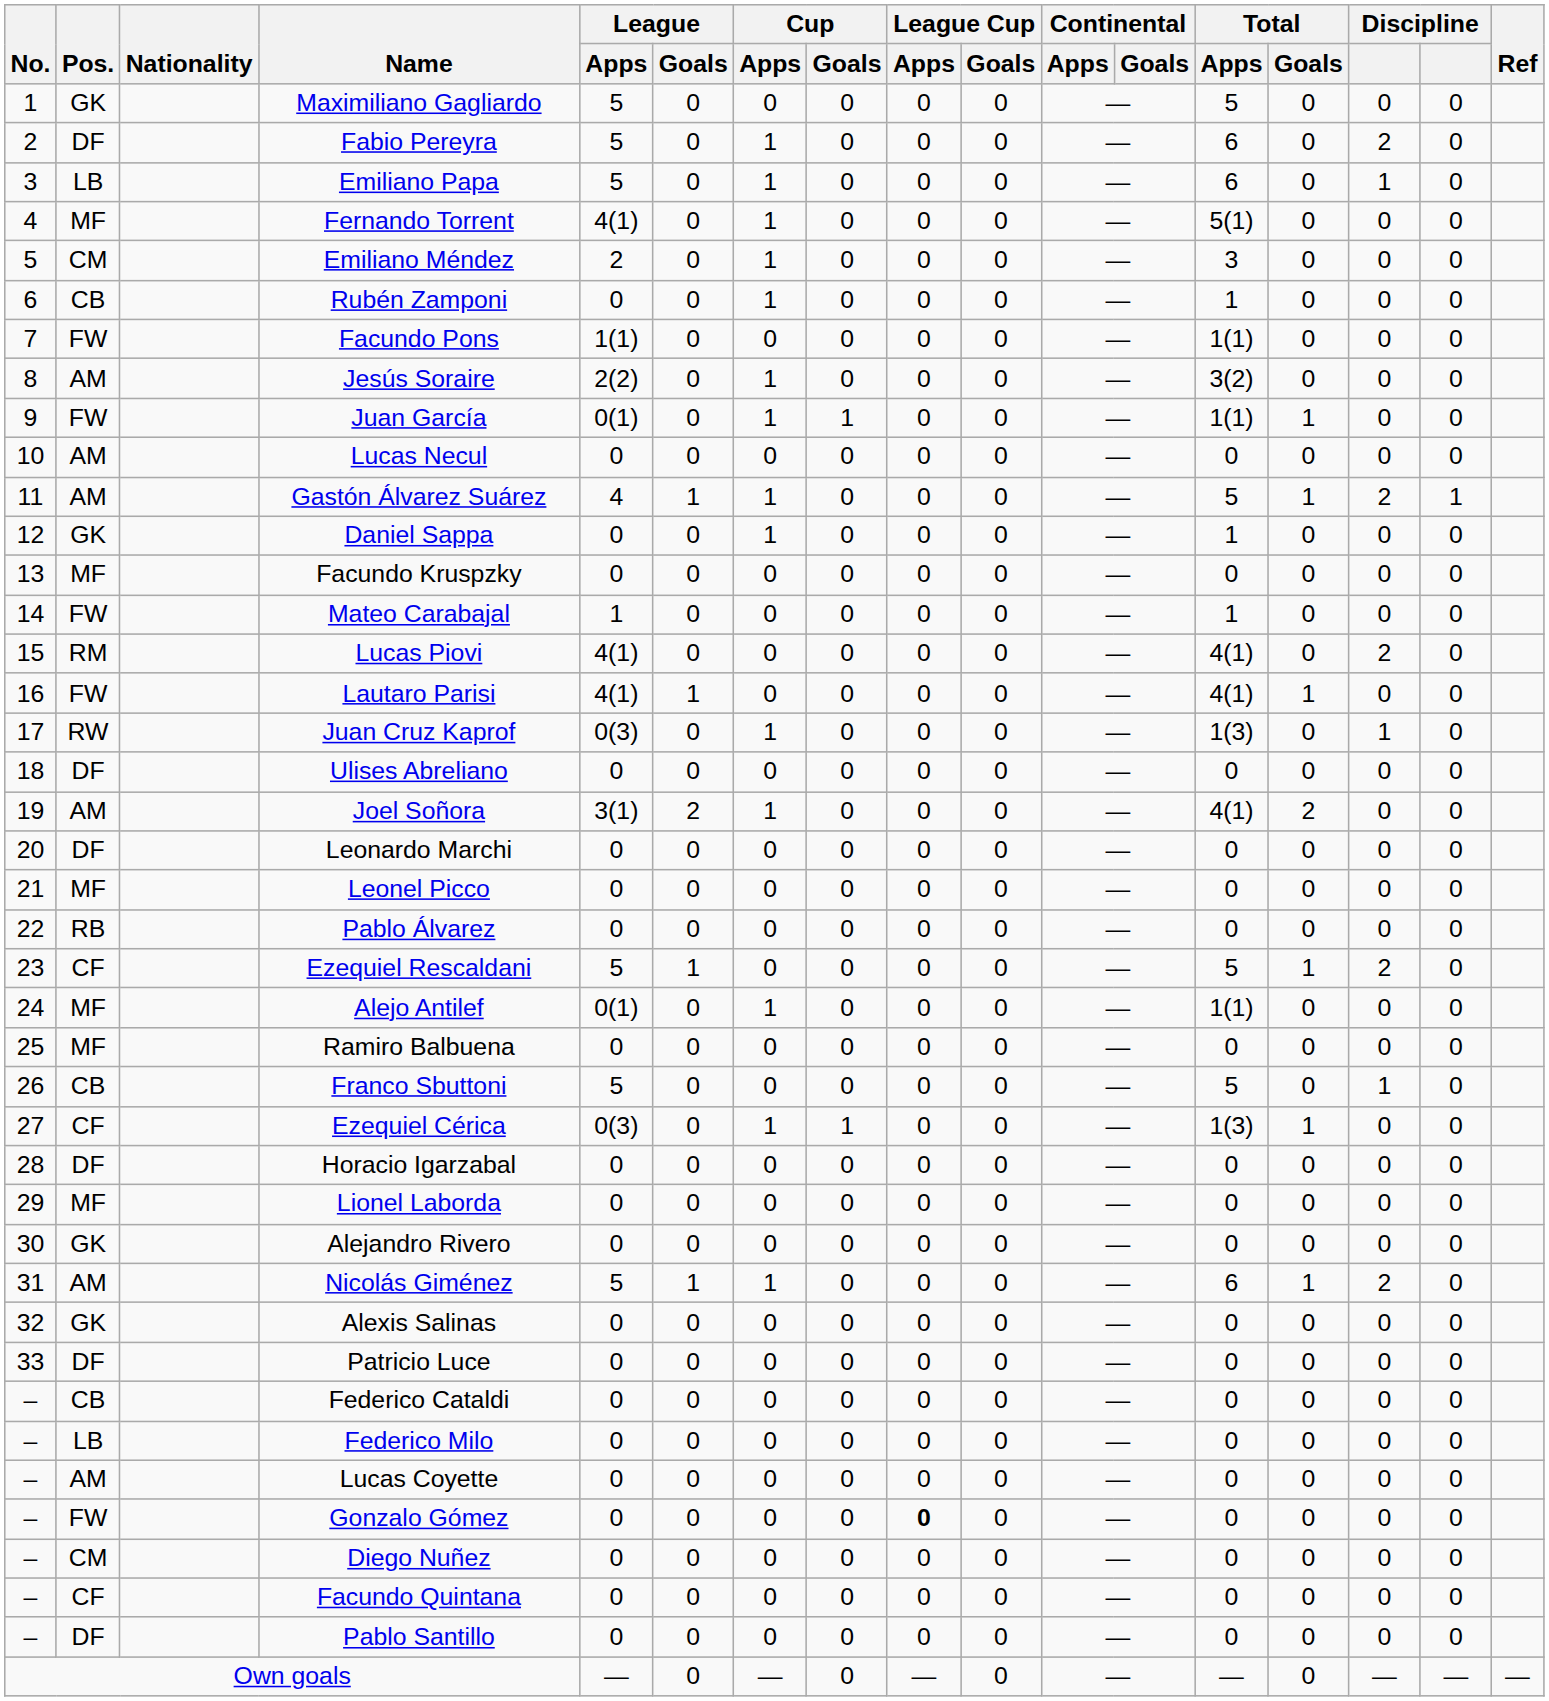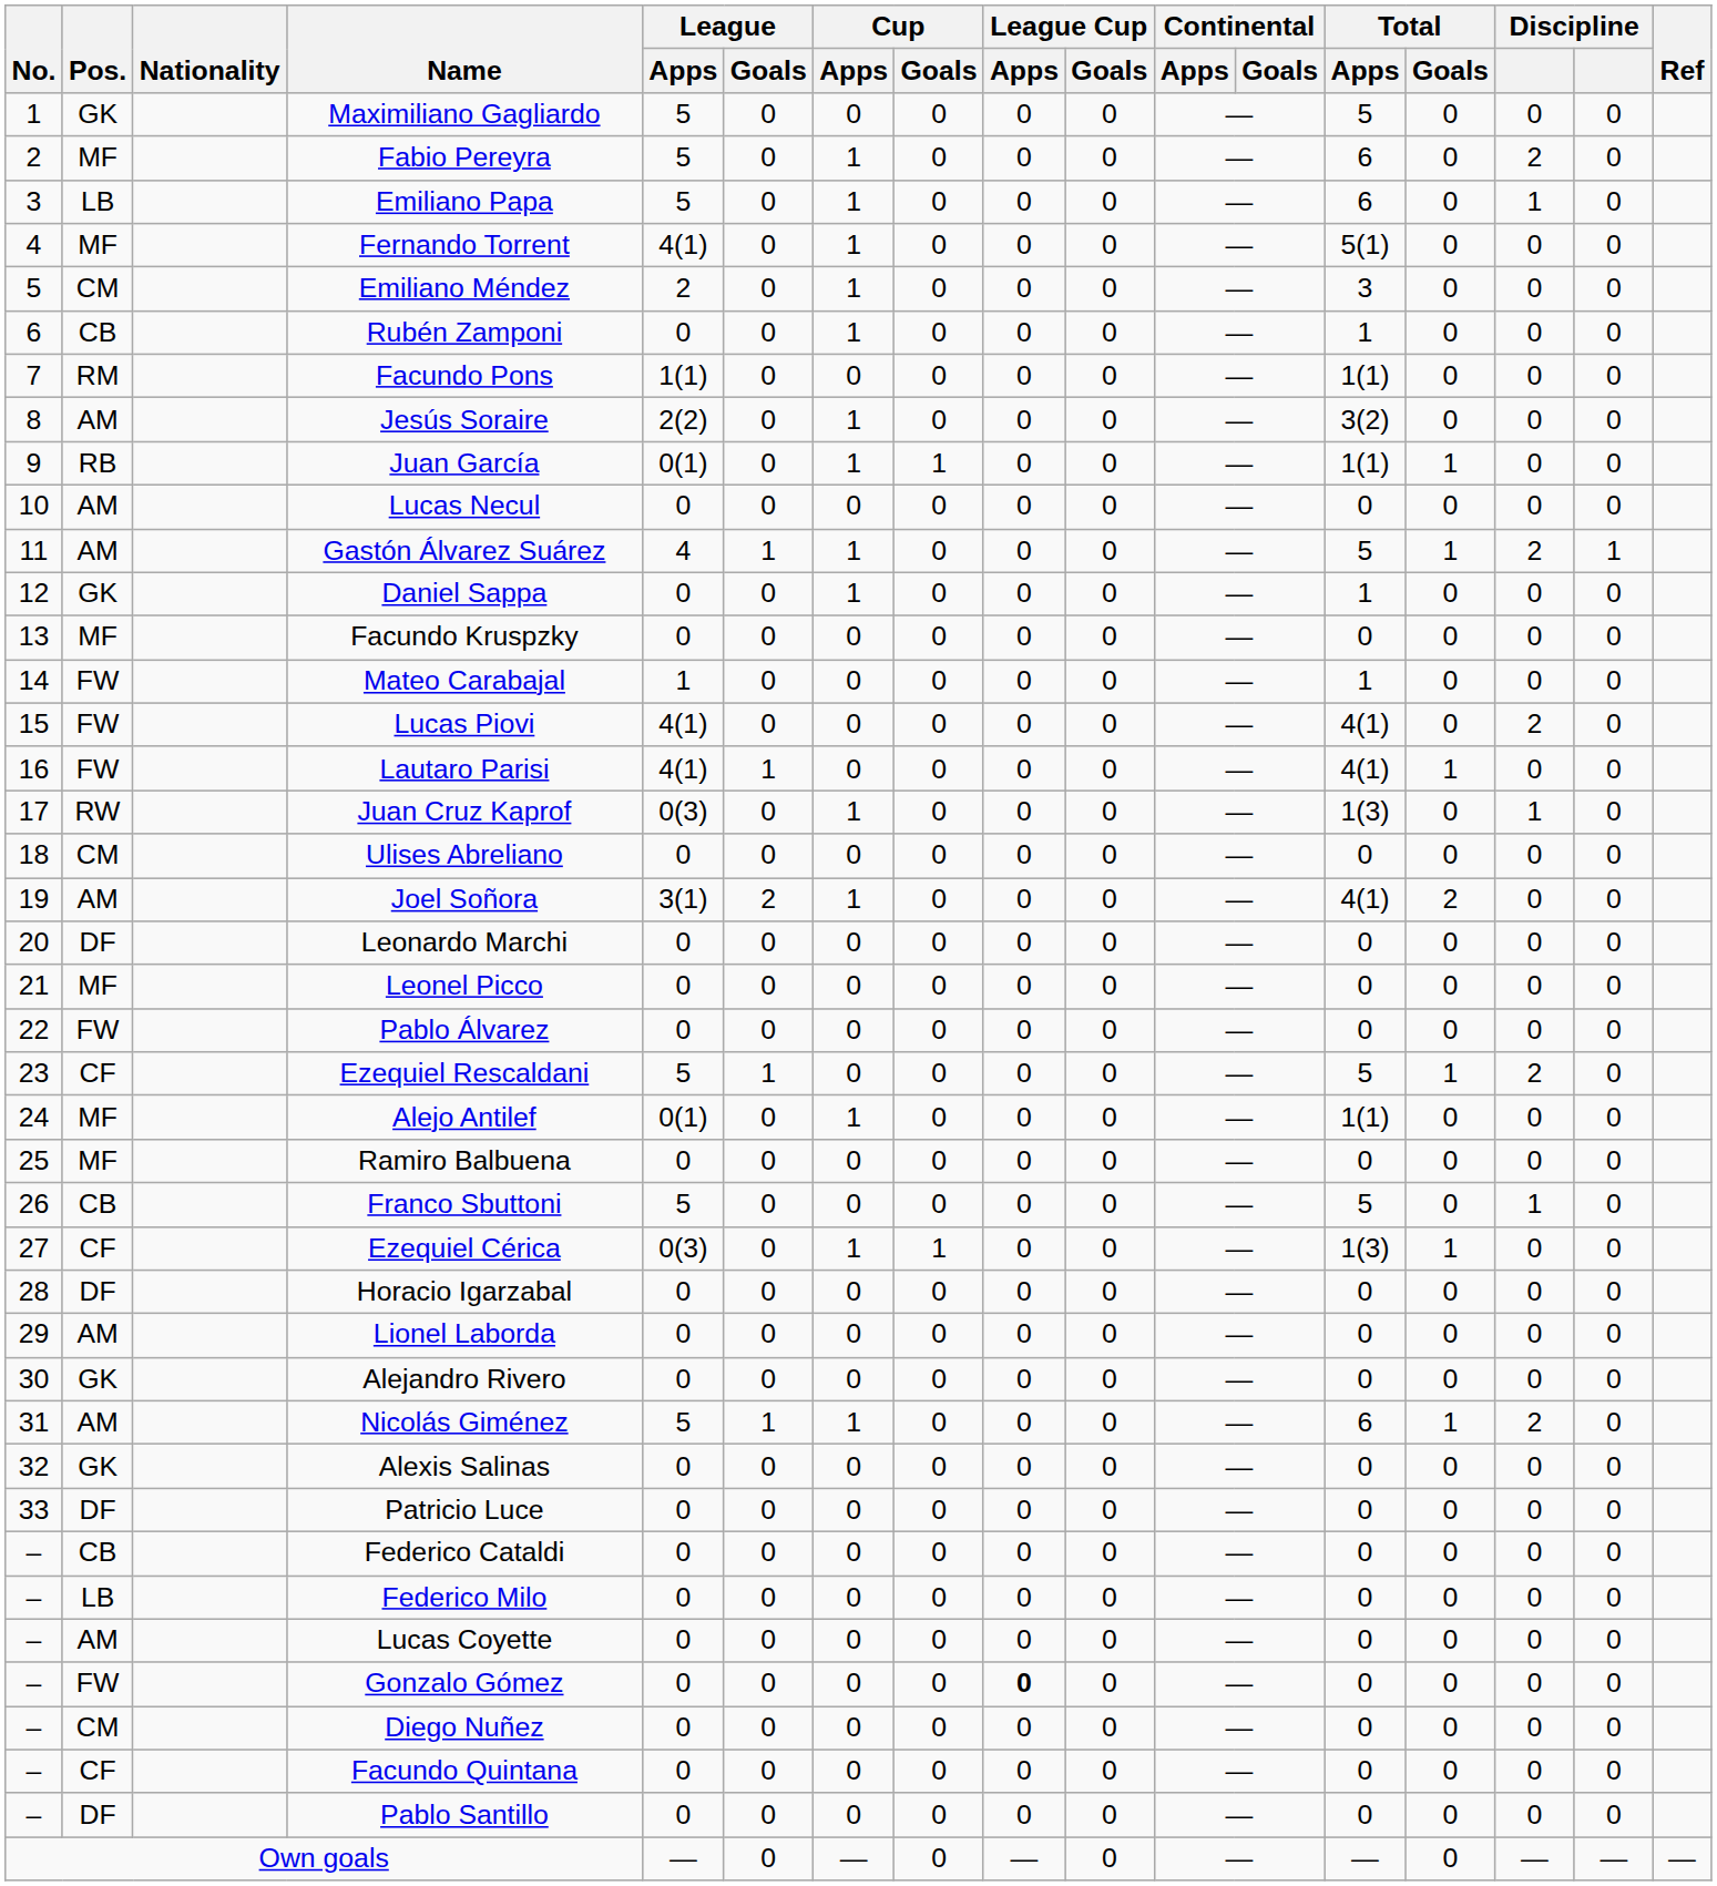Fabio Pereyra | Pos.: DF -> MF
Facundo Pons | Pos.: FW -> RM
Juan García | Pos.: FW -> RB
Lucas Piovi | Pos.: RM -> FW
Ulises Abreliano | Pos.: DF -> CM
Pablo Álvarez | Pos.: RB -> FW
Lionel Laborda | Pos.: MF -> AM
